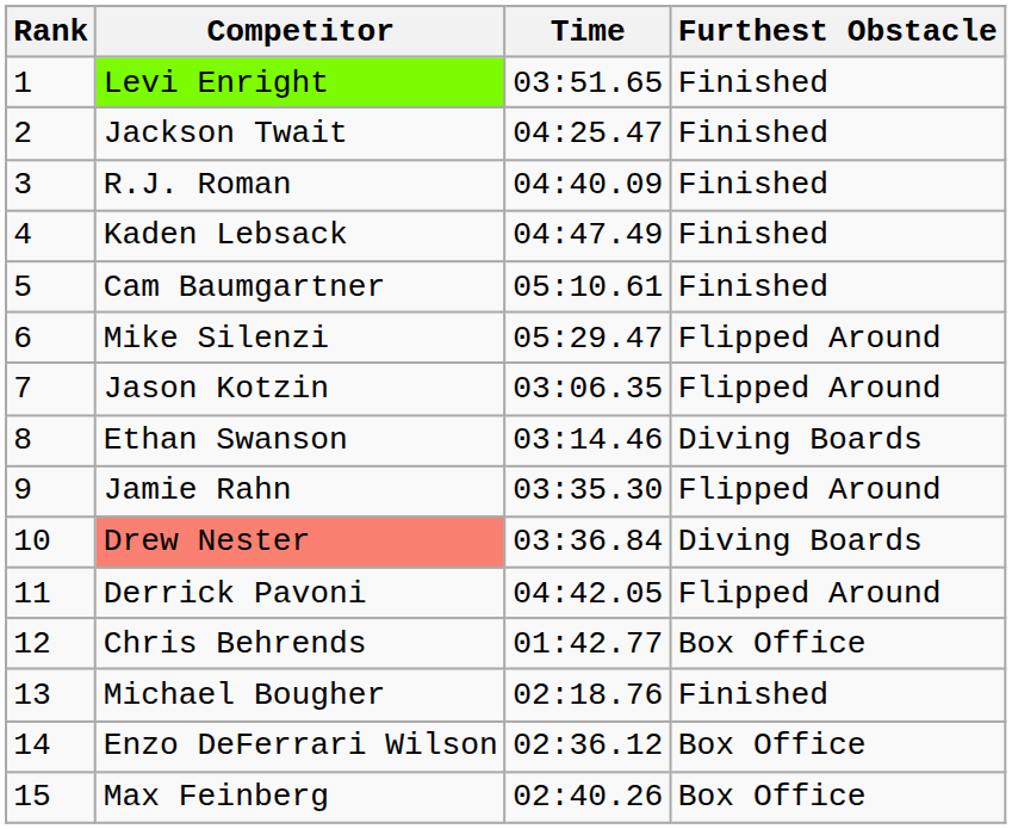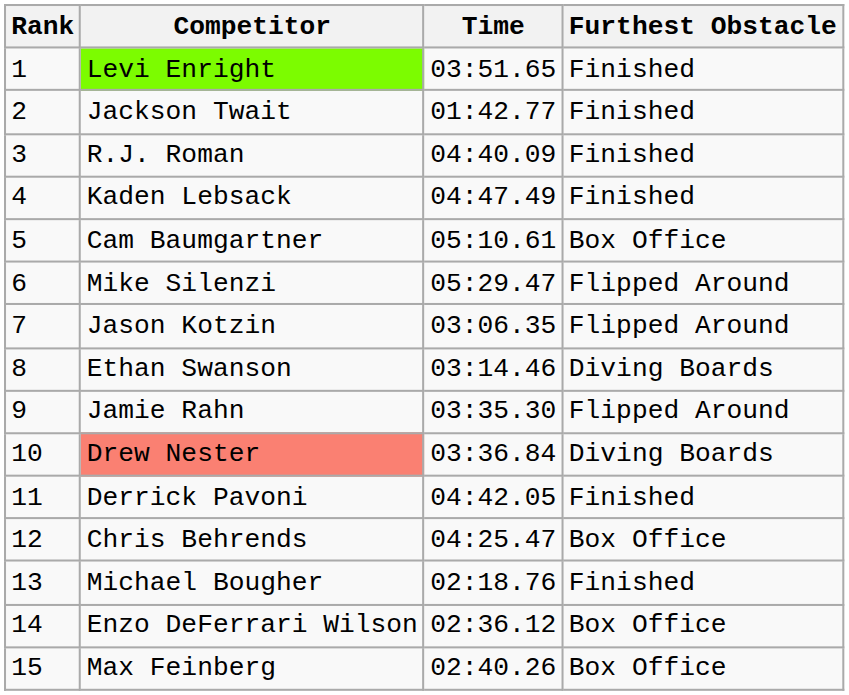Jackson Twait | Time: 04:25.47 -> 01:42.77
Cam Baumgartner | Furthest Obstacle: Finished -> Box Office
Derrick Pavoni | Furthest Obstacle: Flipped Around -> Finished
Chris Behrends | Time: 01:42.77 -> 04:25.47
